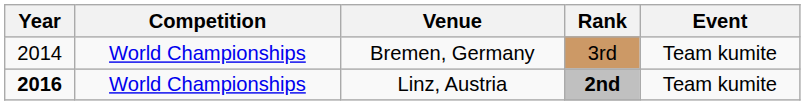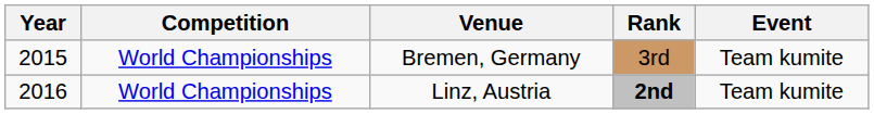Bremen, Germany | Year: 2014 -> 2015
Linz, Austria | Year: bold -> normal
